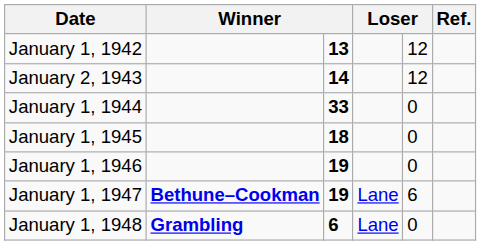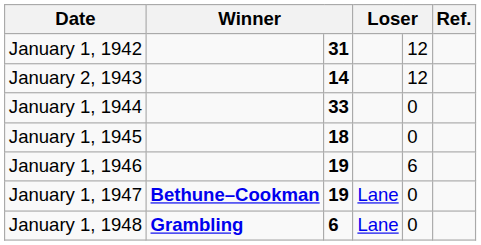January 1, 1942 | column 3: 13 -> 31
January 1, 1946 | column 5: 0 -> 6
January 1, 1947 | column 5: 6 -> 0
